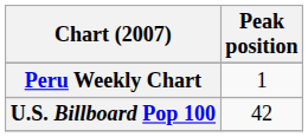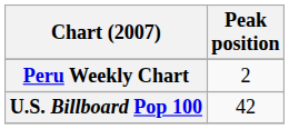Peru Weekly Chart | Peak position: 1 -> 2
